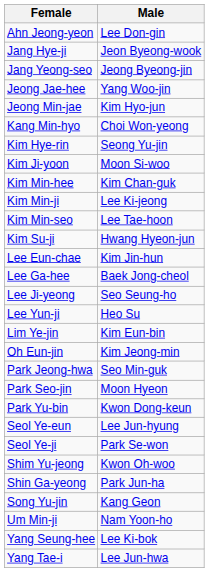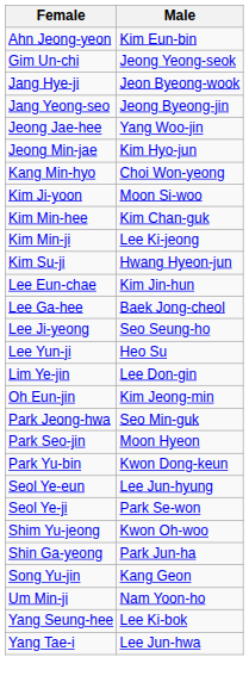Ahn Jeong-yeon | Male: Lee Don-gin -> Kim Eun-bin
+ row: Gim Un-chi | Jeong Yeong-seok
- row: Kim Hye-rin | Seong Yu-jin
- row: Kim Min-seo | Lee Tae-hoon
Lim Ye-jin | Male: Kim Eun-bin -> Lee Don-gin
